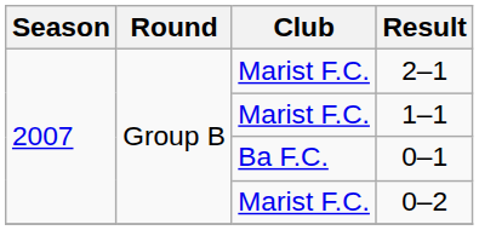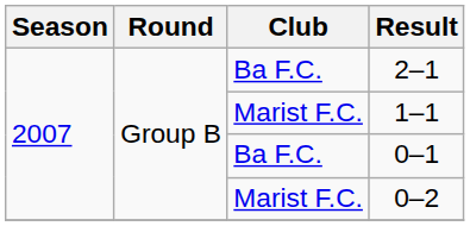2–1 | Club: Marist F.C. -> Ba F.C.
